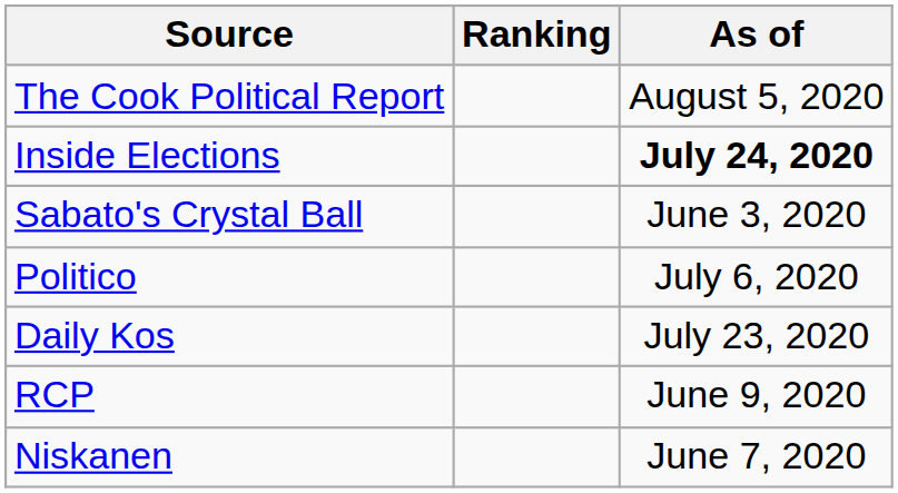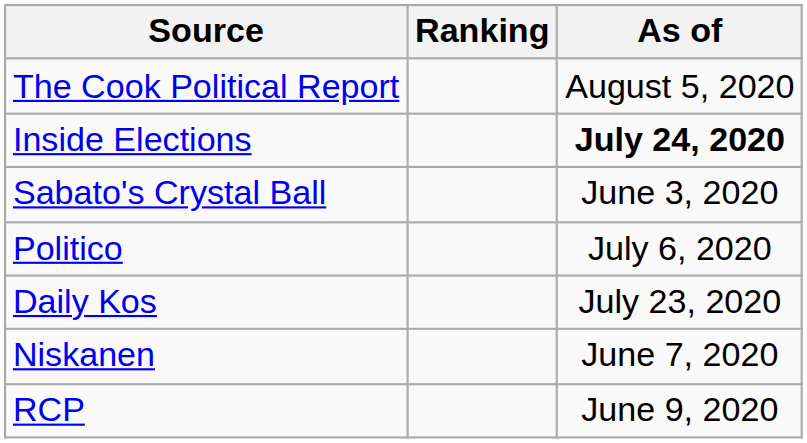rows swapped: RCP <-> Niskanen
